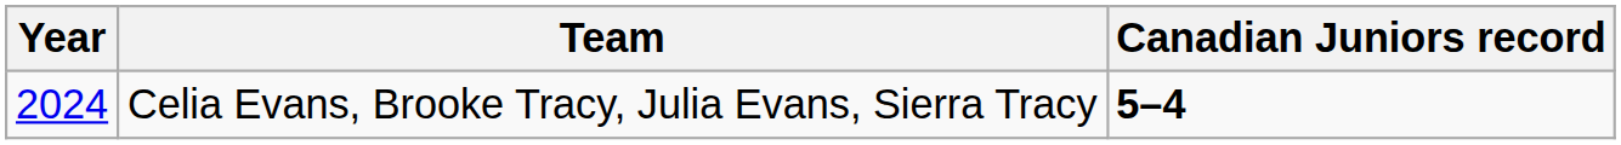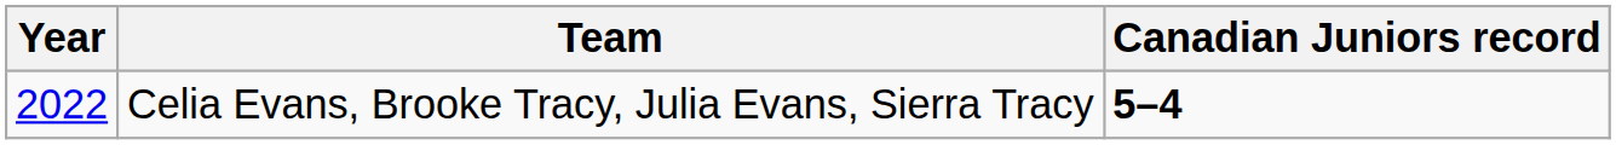Celia Evans, Brooke Tracy, Julia Evans, Sierra Tracy | Year: 2024 -> 2022
